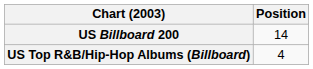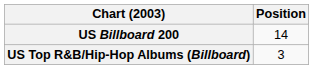US Top R&B/Hip-Hop Albums (Billboard) | Position: 4 -> 3
